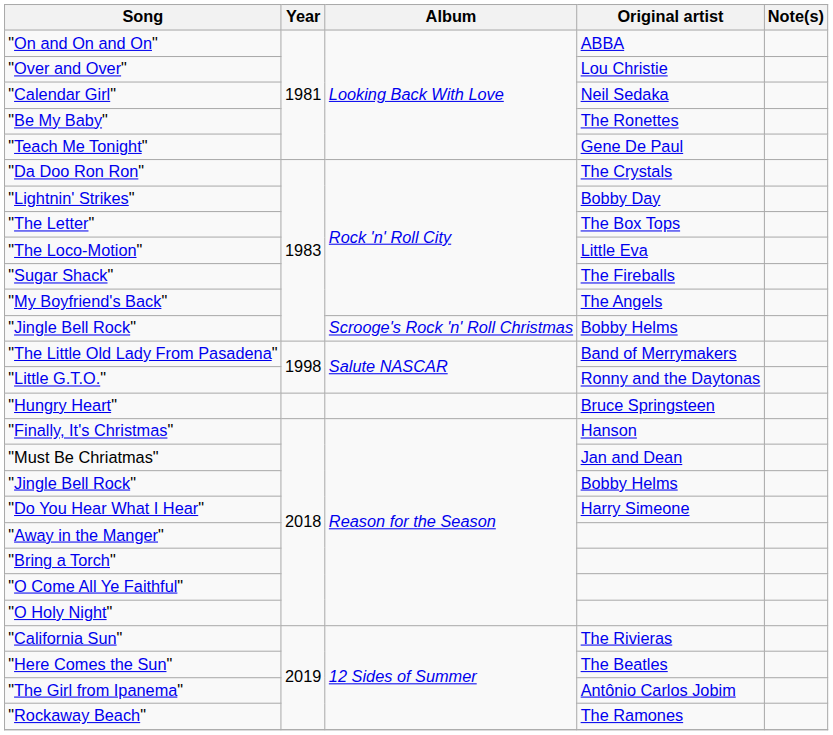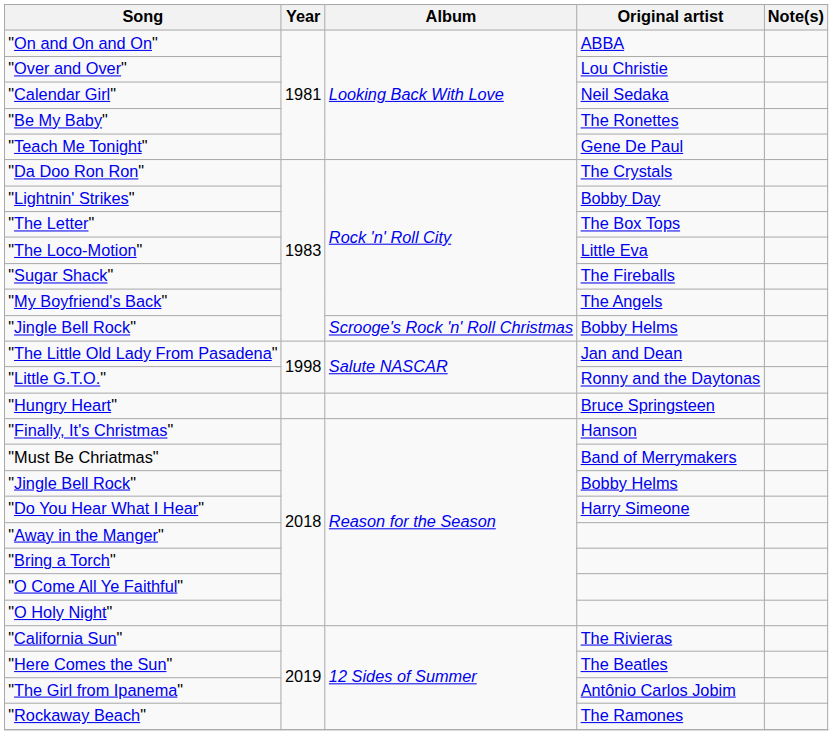"The Little Old Lady From Pasadena" | Original artist: Band of Merrymakers -> Jan and Dean
"Must Be Chriatmas" | Original artist: Jan and Dean -> Band of Merrymakers
